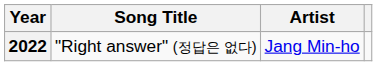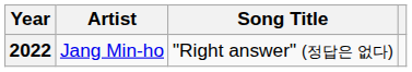columns swapped: Song Title <-> Artist
